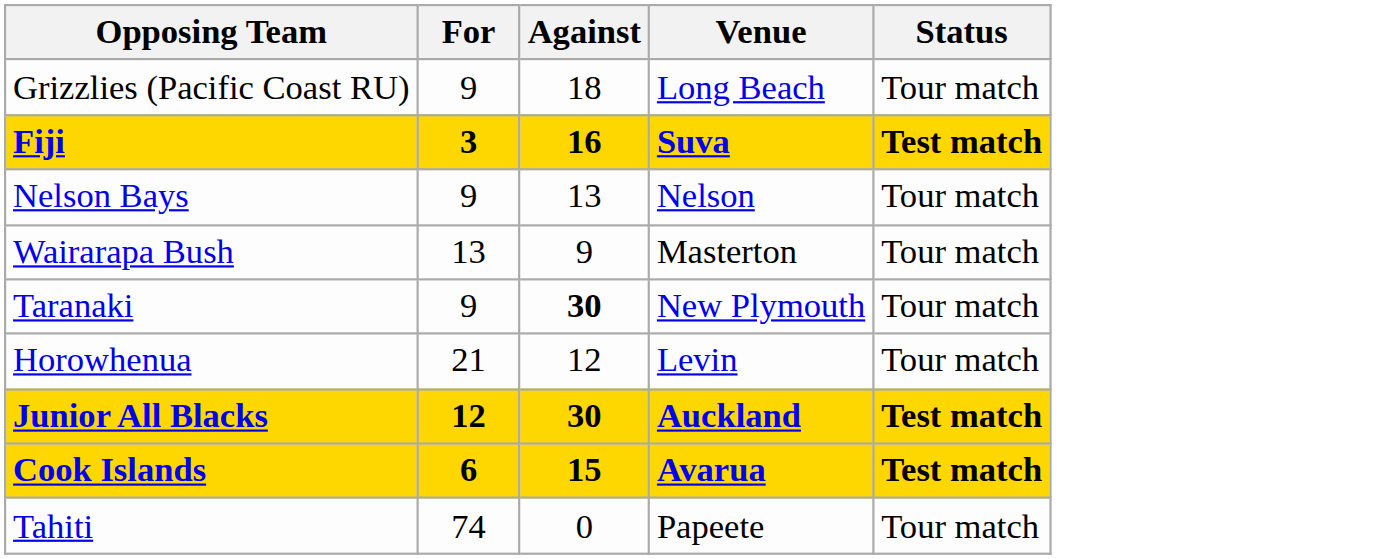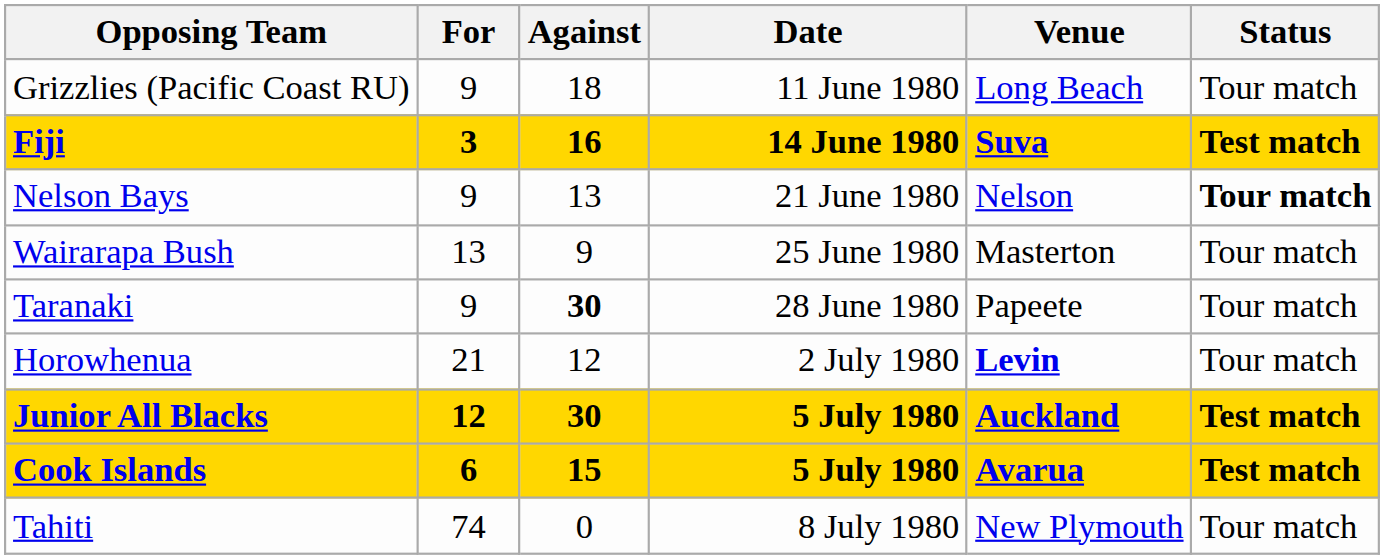+ column: Date | 11 June 1980 | 14 June 1980 | 21 June 1980 | 25 June 1980 | 28 June 1980 | 2 July 1980 | 5 July 1980 | 5 July 1980 | 8 July 1980
Nelson Bays | Status: normal -> bold
Taranaki | Venue: New Plymouth -> Papeete
Horowhenua | Venue: normal -> bold
Tahiti | Venue: Papeete -> New Plymouth
